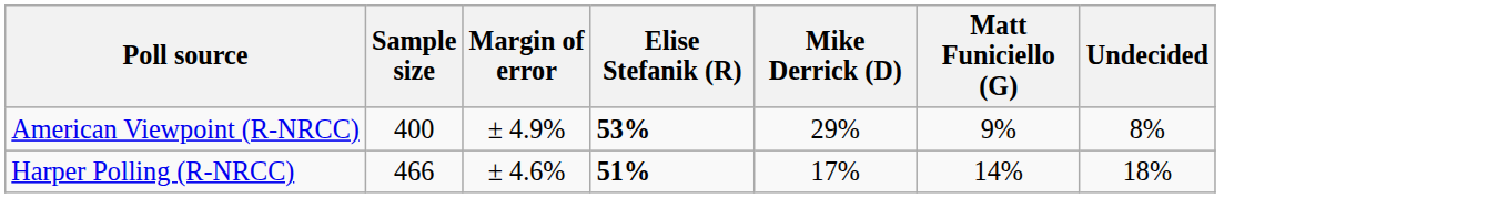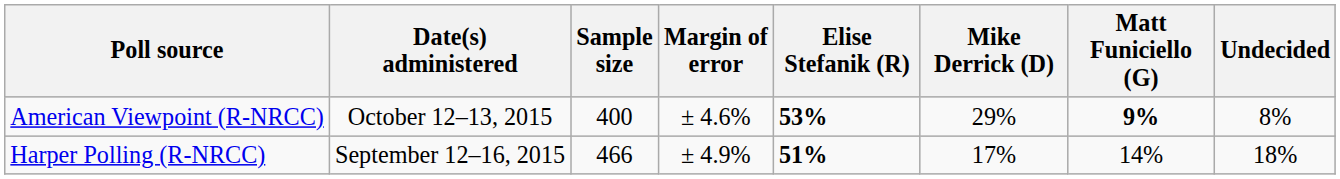+ column: Date(s) administered | October 12–13, 2015 | September 12–16, 2015
American Viewpoint (R-NRCC) | Margin of error: ± 4.9% -> ± 4.6%
American Viewpoint (R-NRCC) | Matt Funiciello (G): normal -> bold
Harper Polling (R-NRCC) | Margin of error: ± 4.6% -> ± 4.9%
